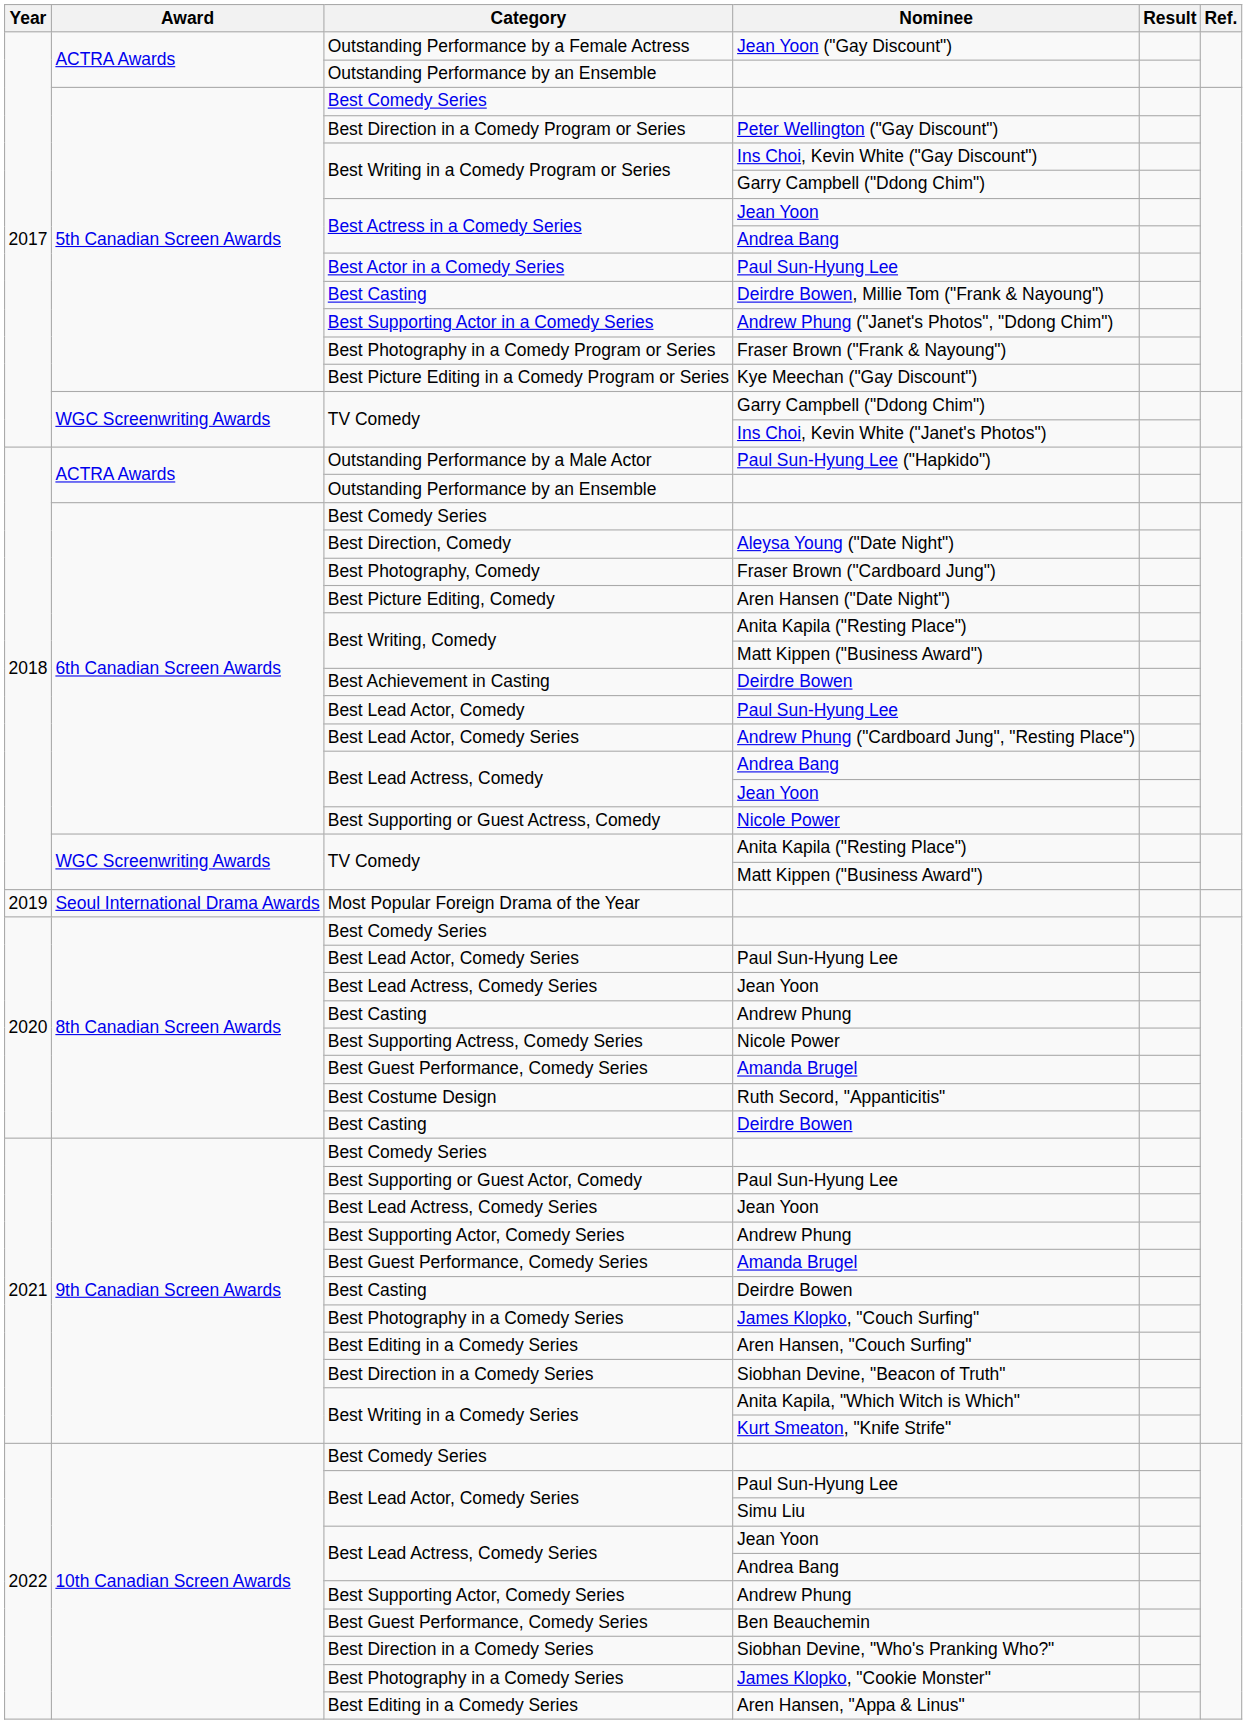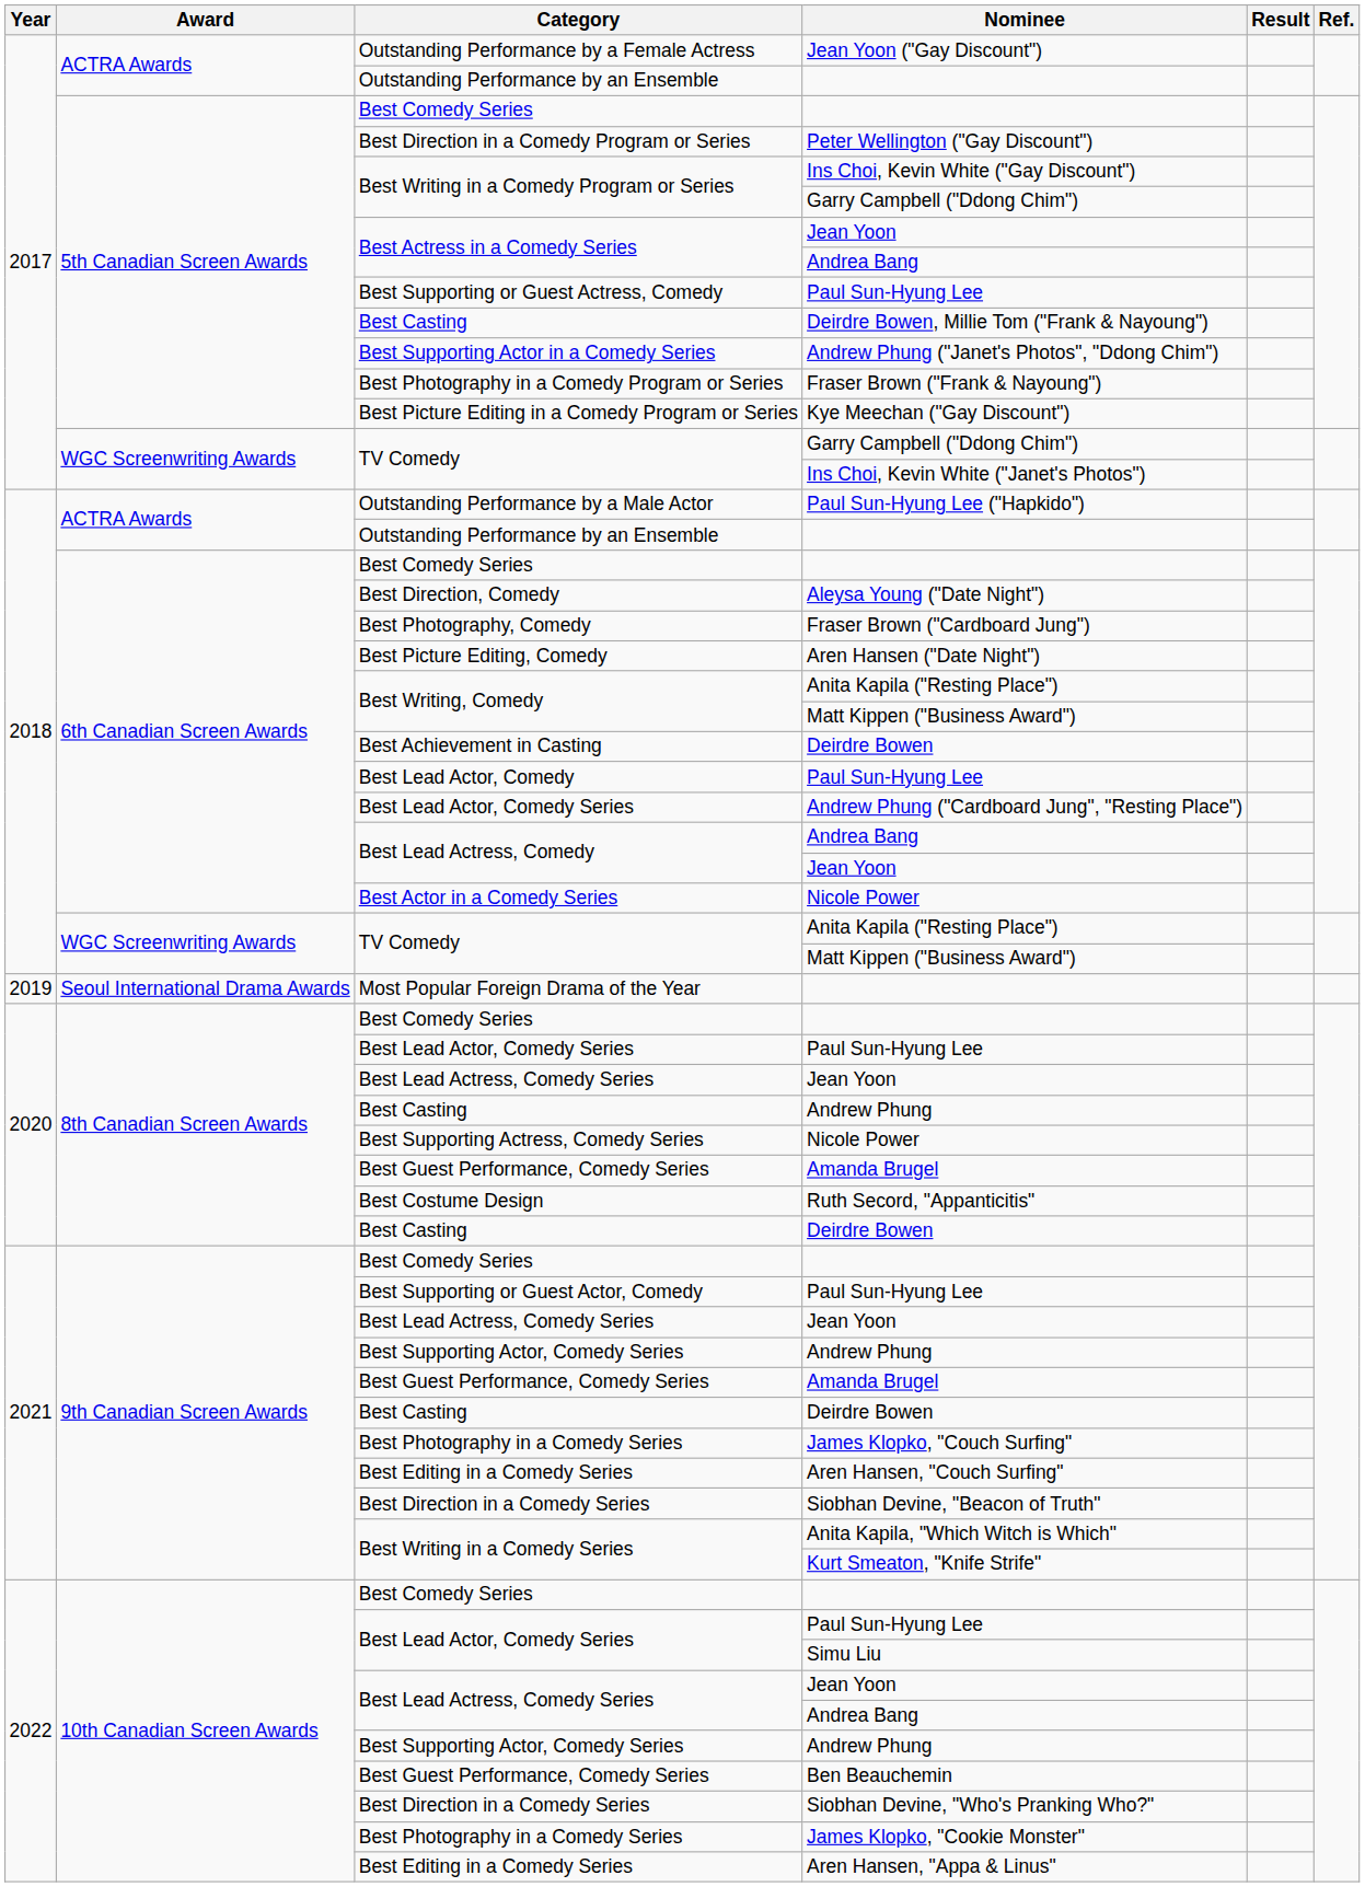5th Canadian Screen Awards / Paul Sun-Hyung Lee | Category: Best Actor in a Comedy Series -> Best Supporting or Guest Actress, Comedy
6th Canadian Screen Awards / Nicole Power | Category: Best Supporting or Guest Actress, Comedy -> Best Actor in a Comedy Series
